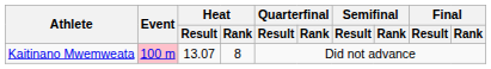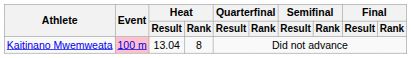Kaitinano Mwemweata | Heat / Result: 13.07 -> 13.04
